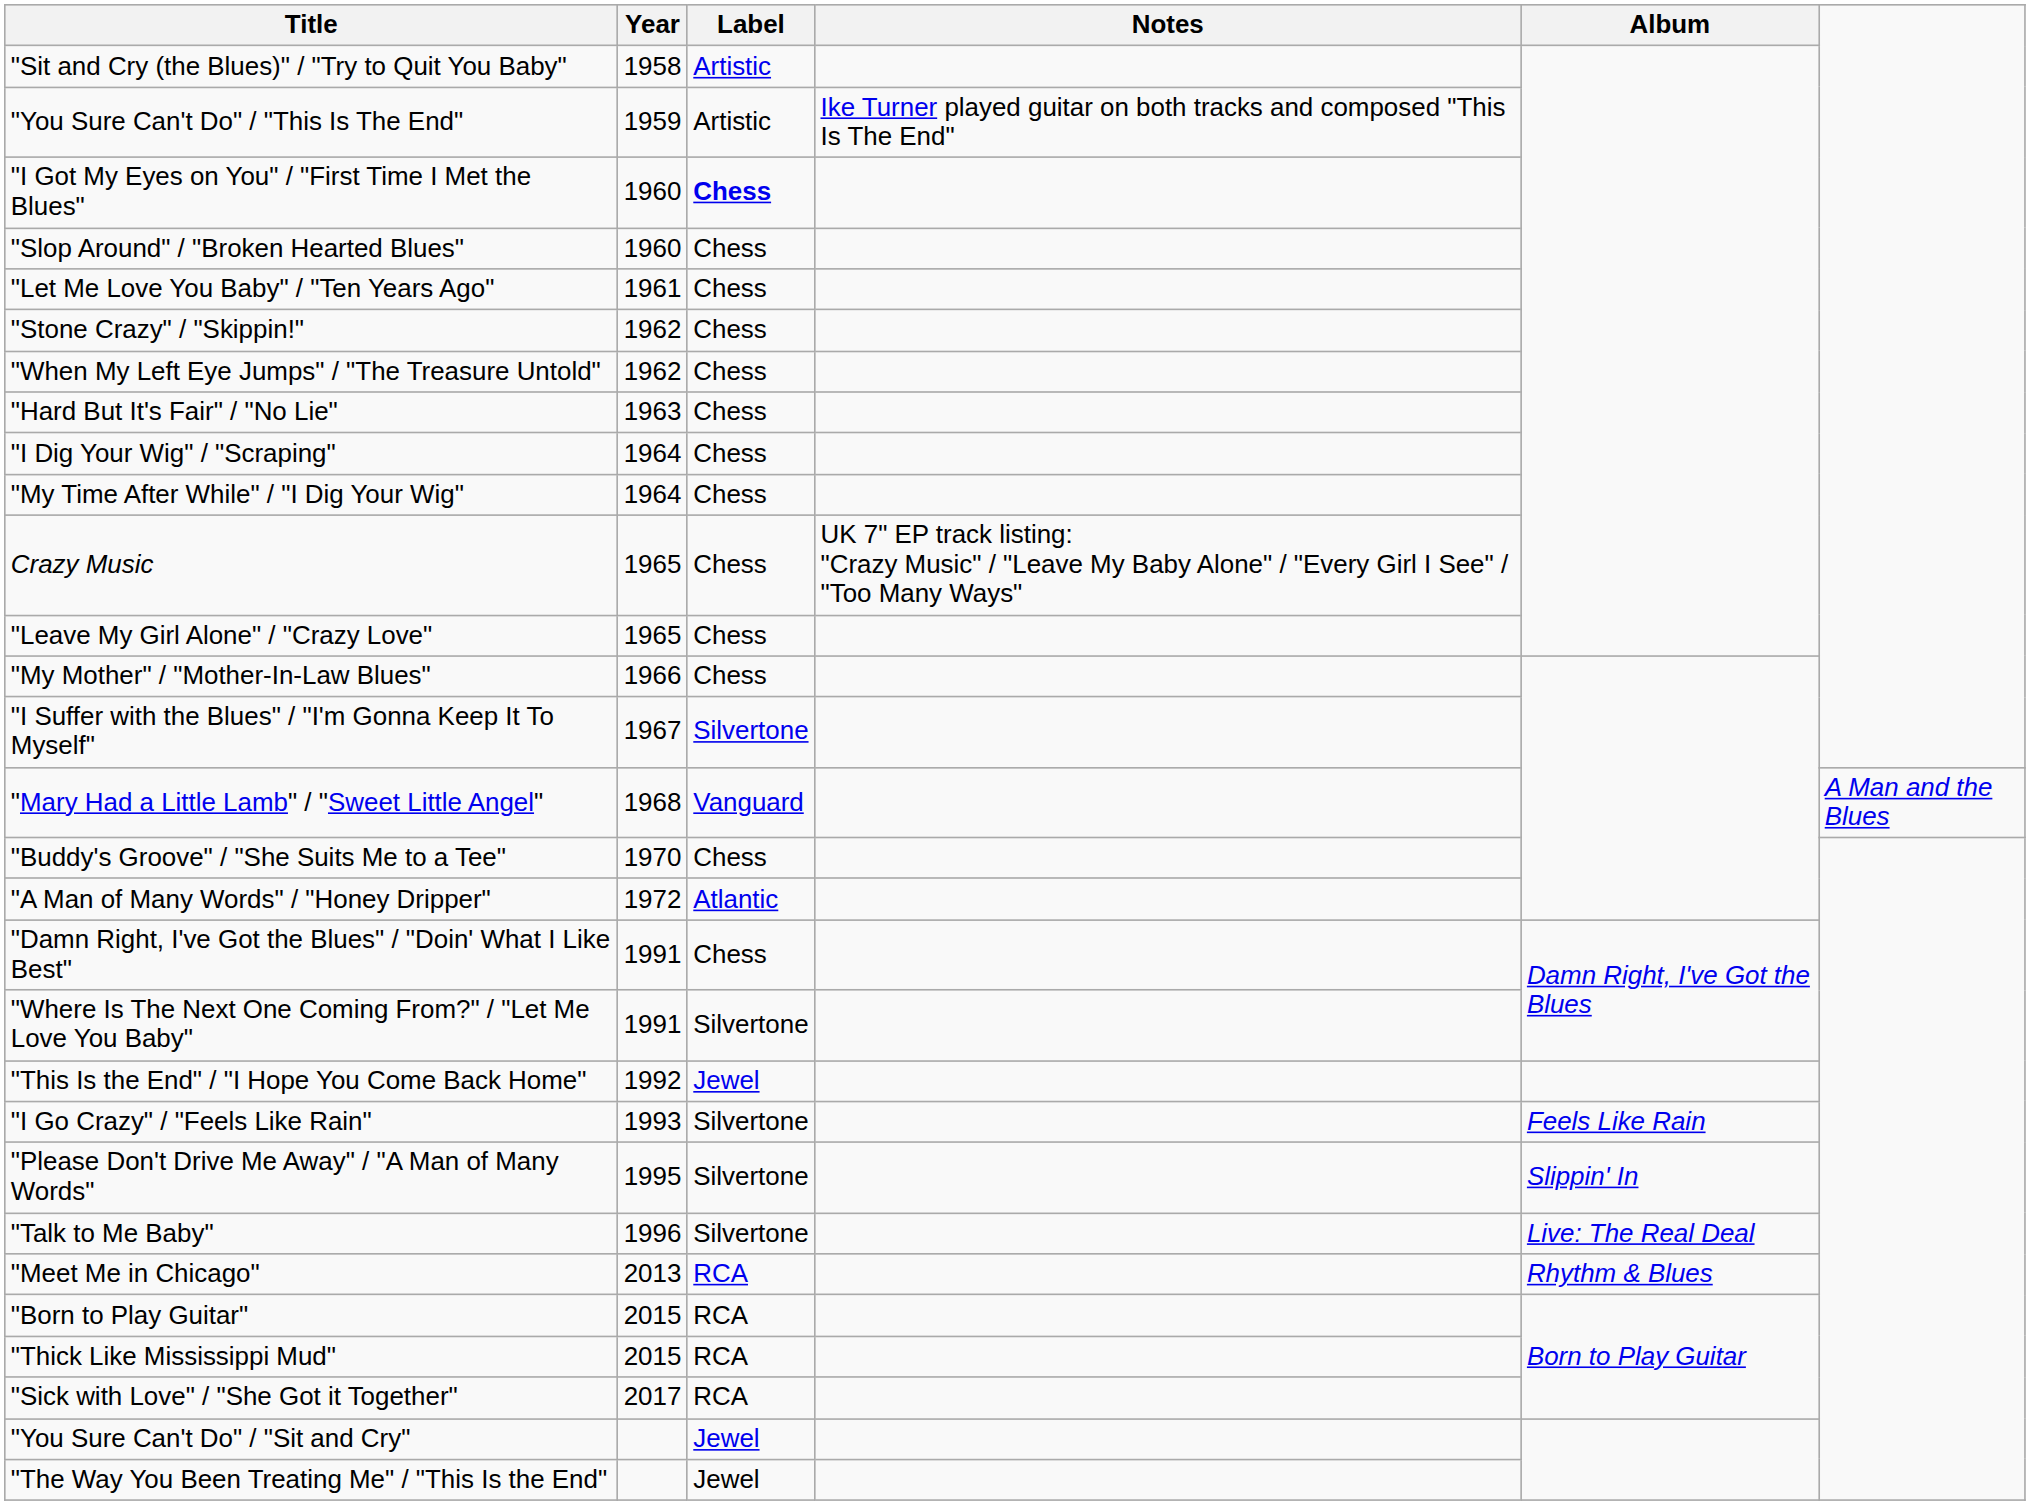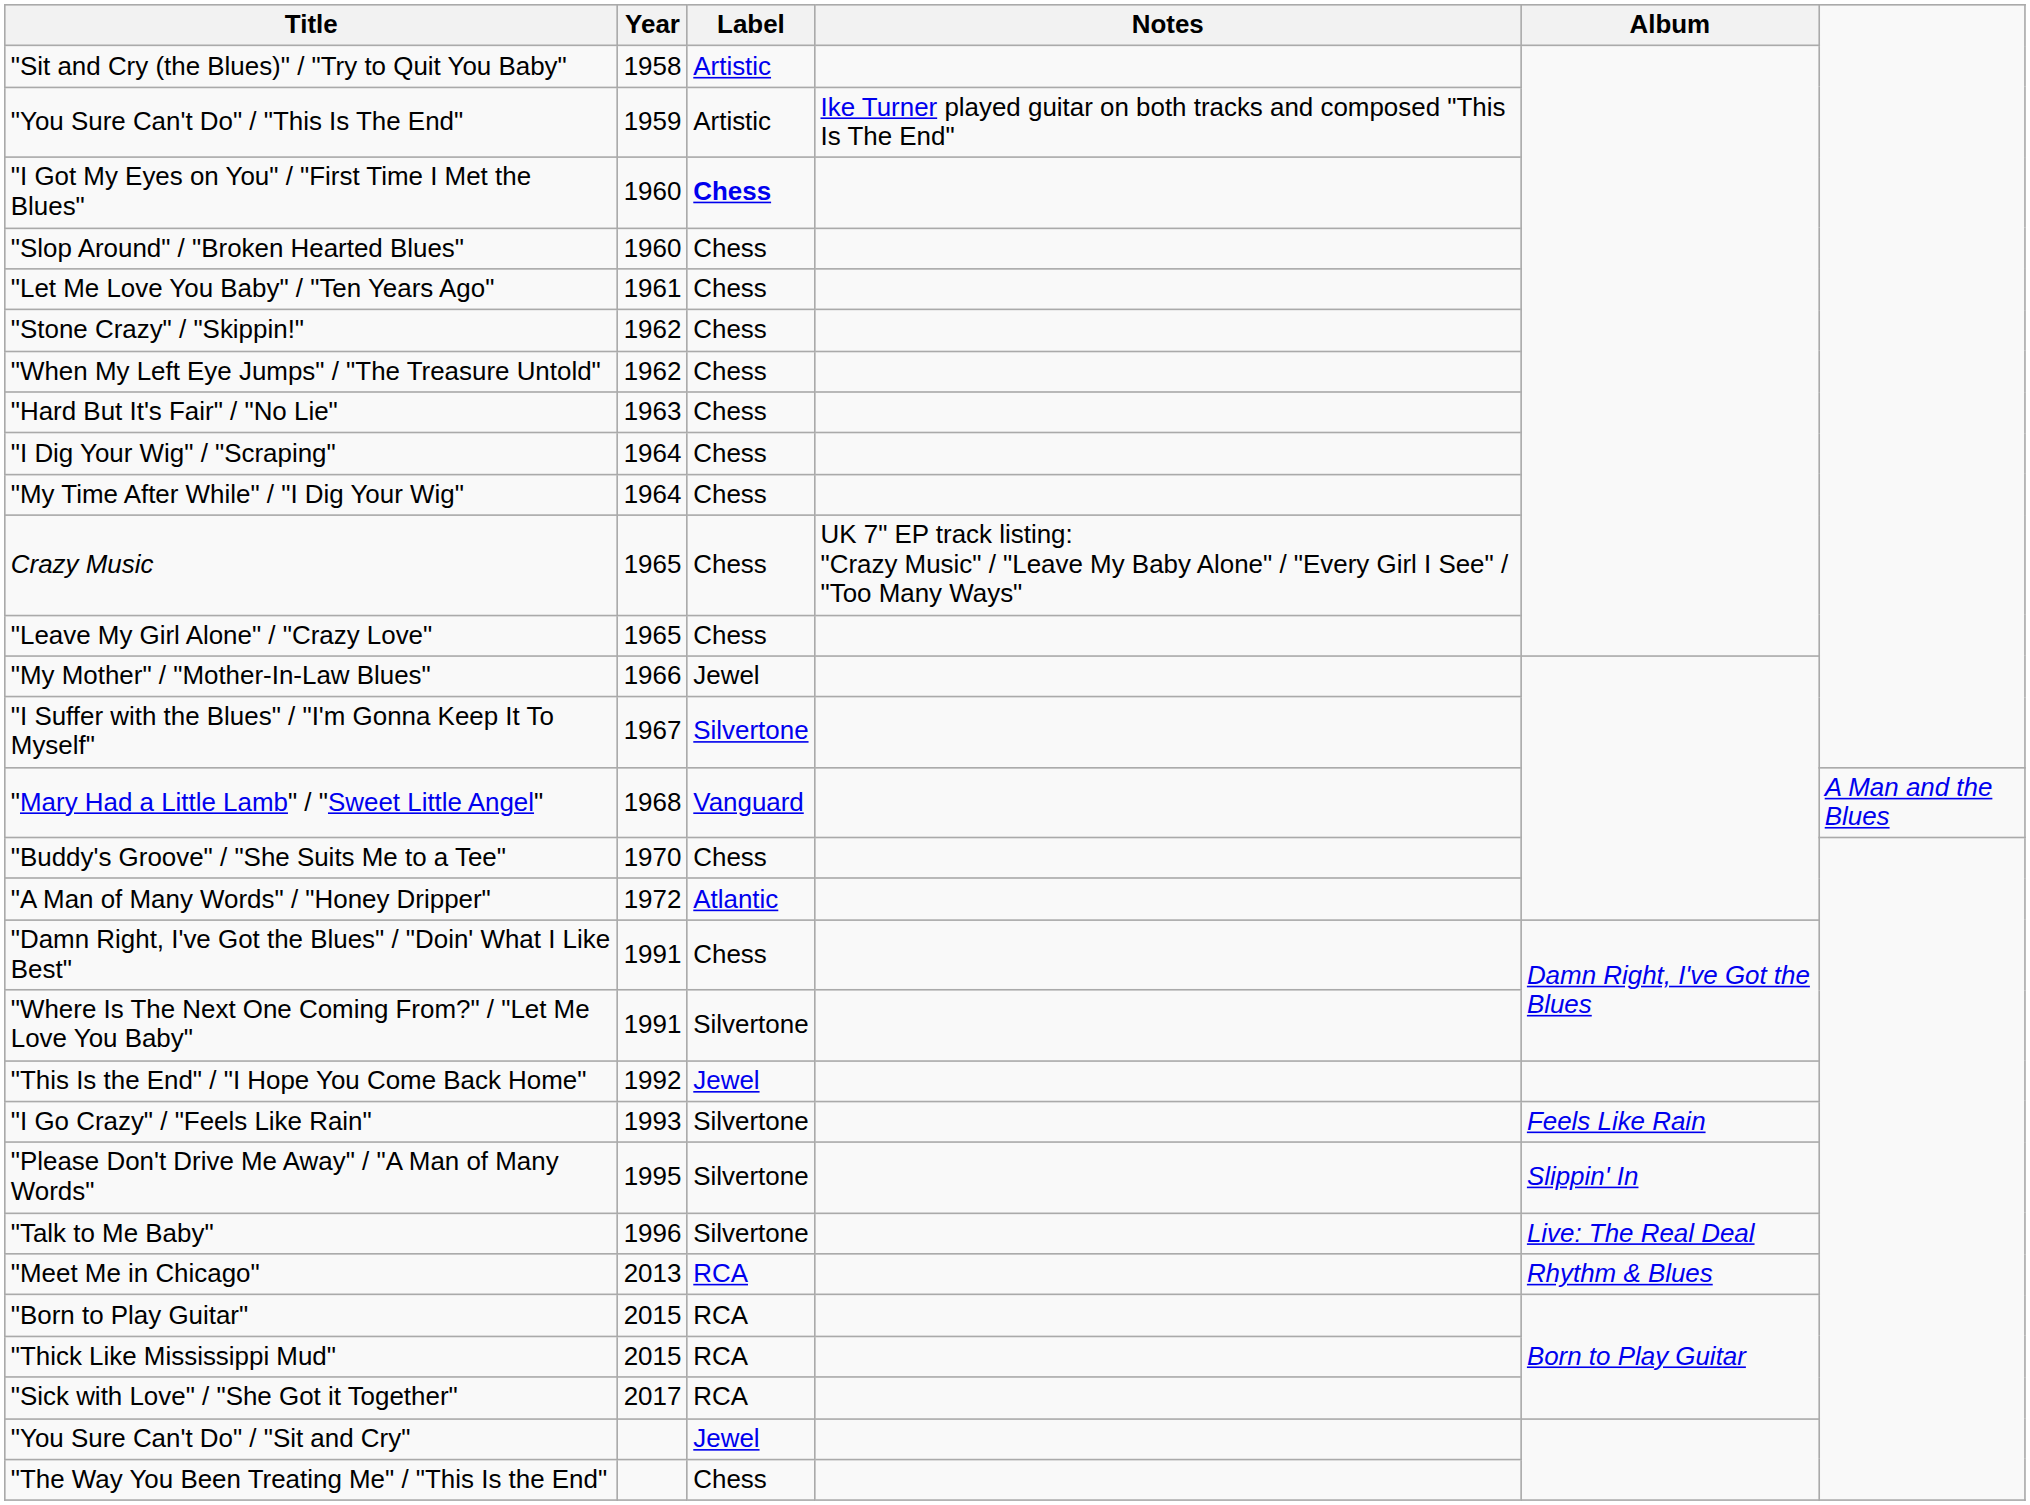"My Mother" / "Mother-In-Law Blues" | Label: Chess -> Jewel
"The Way You Been Treating Me" / "This Is the End" | Label: Jewel -> Chess
